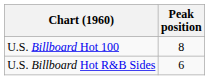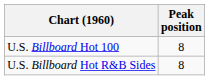U.S. Billboard Hot R&B Sides | Peak position: 6 -> 8
